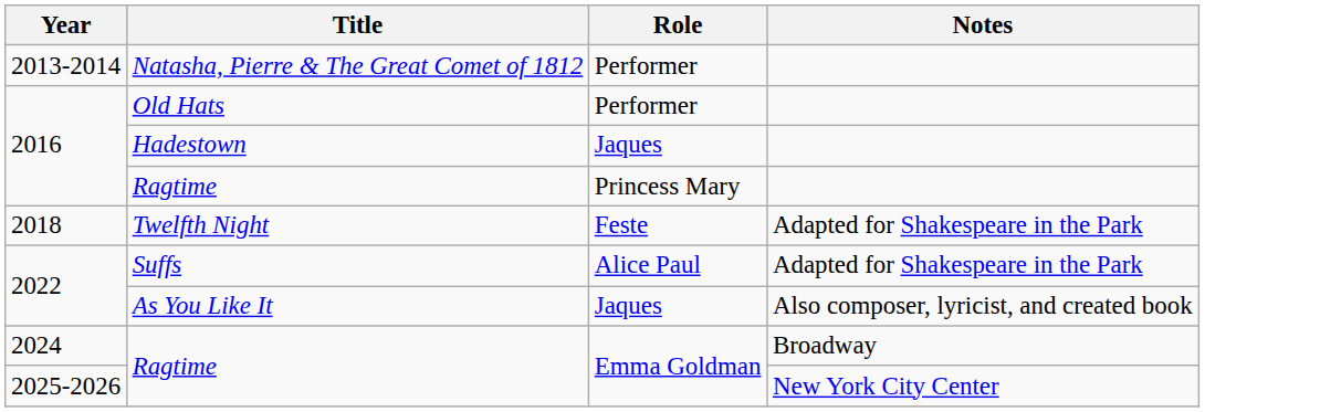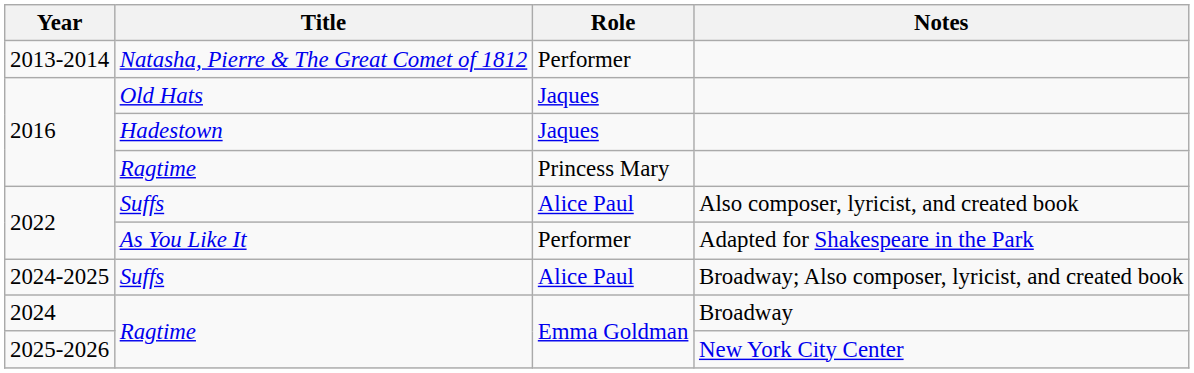2016 / Old Hats | Role: Performer -> Jaques
- row: 2018 | Twelfth Night | Feste | Adapted for Shakespeare in the Park
2022 / Suffs | Notes: Adapted for Shakespeare in the Park -> Also composer, lyricist, and created book
2022 / As You Like It | Role: Jaques -> Performer
2022 / As You Like It | Notes: Also composer, lyricist, and created book -> Adapted for Shakespeare in the Park
+ row: 2024-2025 | Suffs | Alice Paul | Broadway; Also composer, lyricist, and created book
